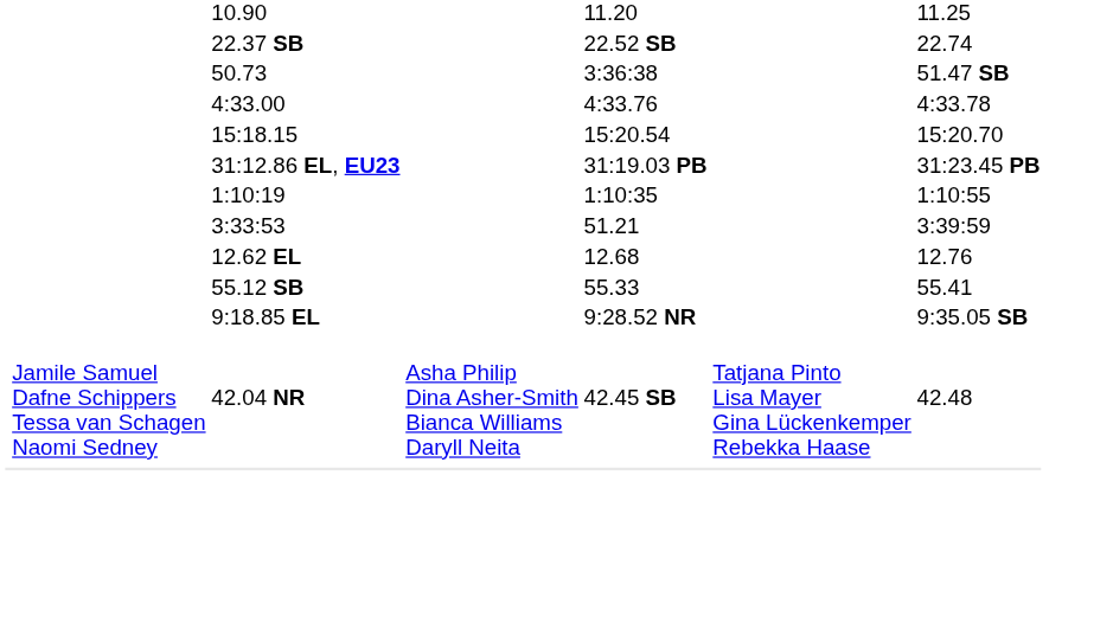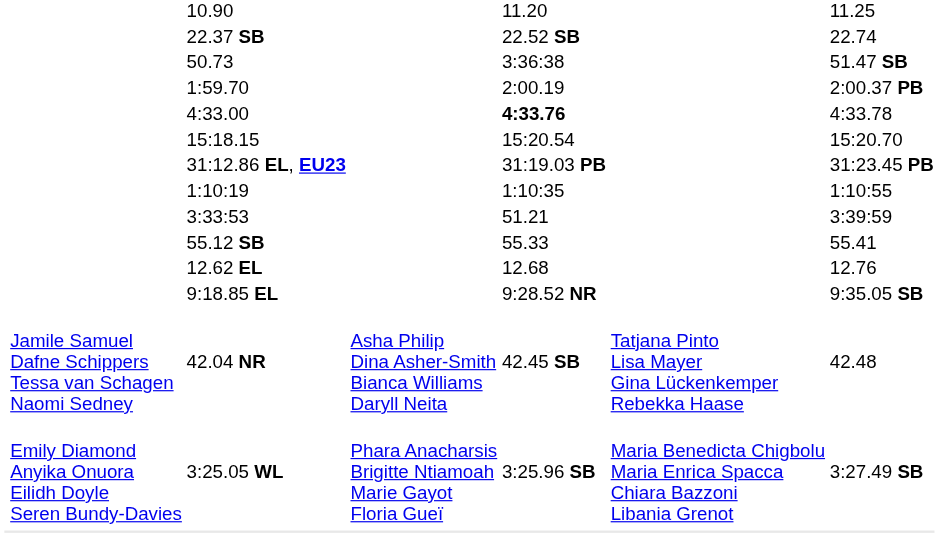+ row: 1:59.70 | 2:00.19 | 2:00.37 PB
4:33.00 | column 5: normal -> bold
rows swapped: 12.62 EL <-> 55.12 SB
+ row: Emily Diamond Anyika Onuora Eilidh Doyle Seren Bundy-Davies | 3:25.05 WL | Phara Anacharsis Brigitte Ntiamoah Marie Gayot Floria Gueï | 3:25.96 SB | Maria Benedicta Chigbolu Maria Enrica Spacca Chiara Bazzoni Libania Grenot | 3:27.49 SB
